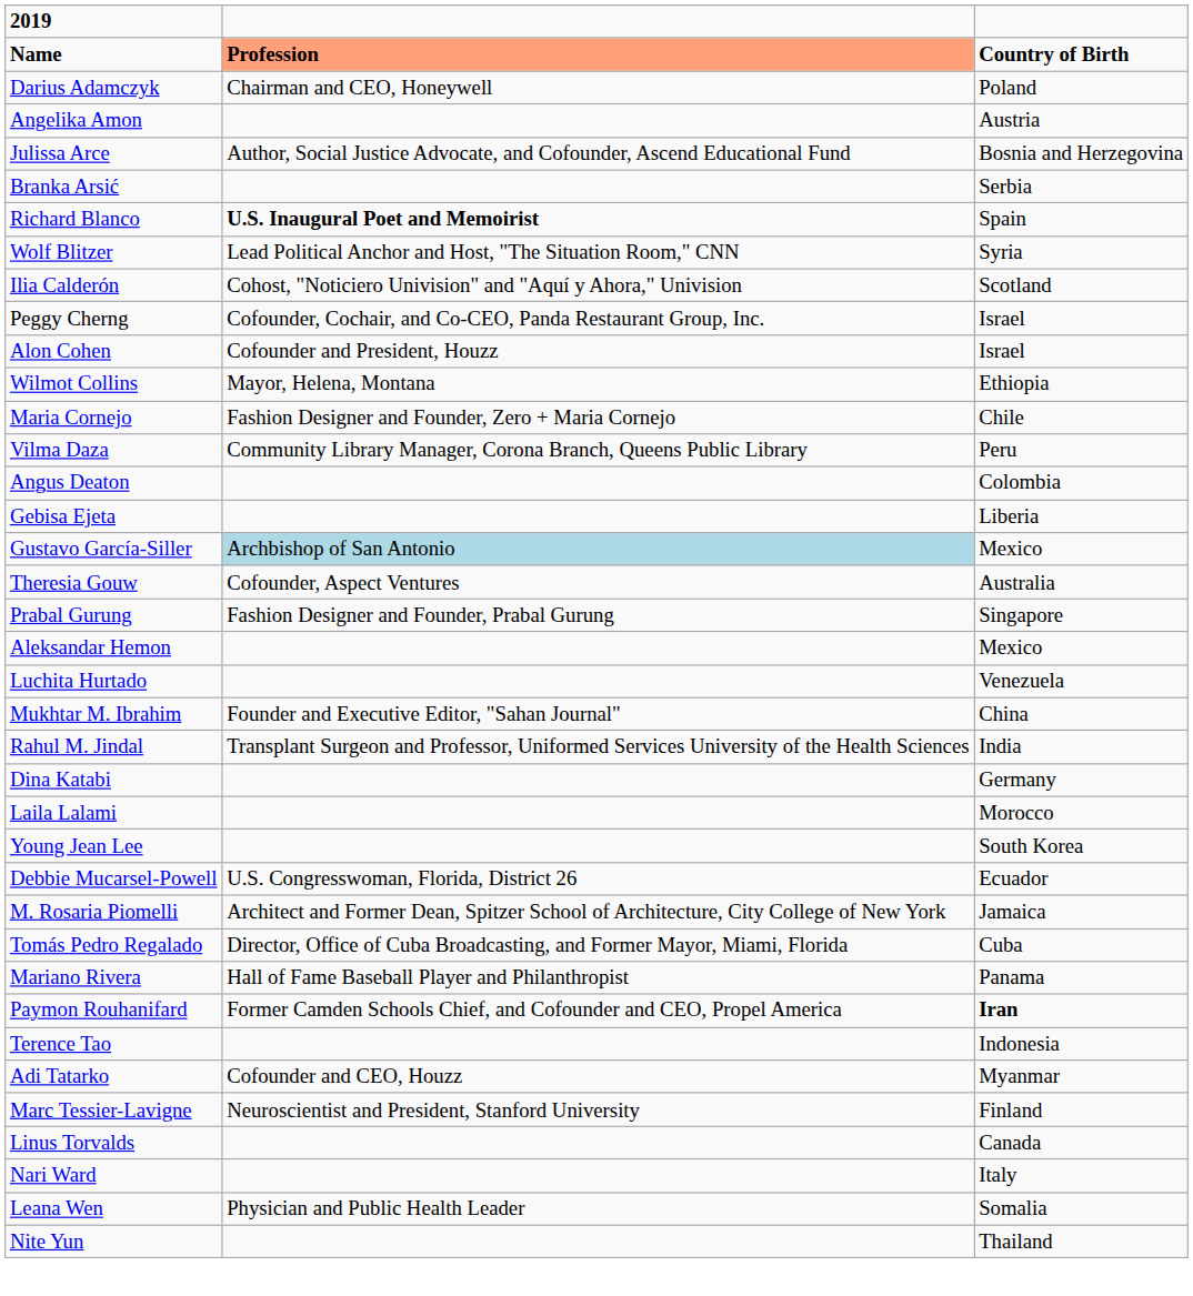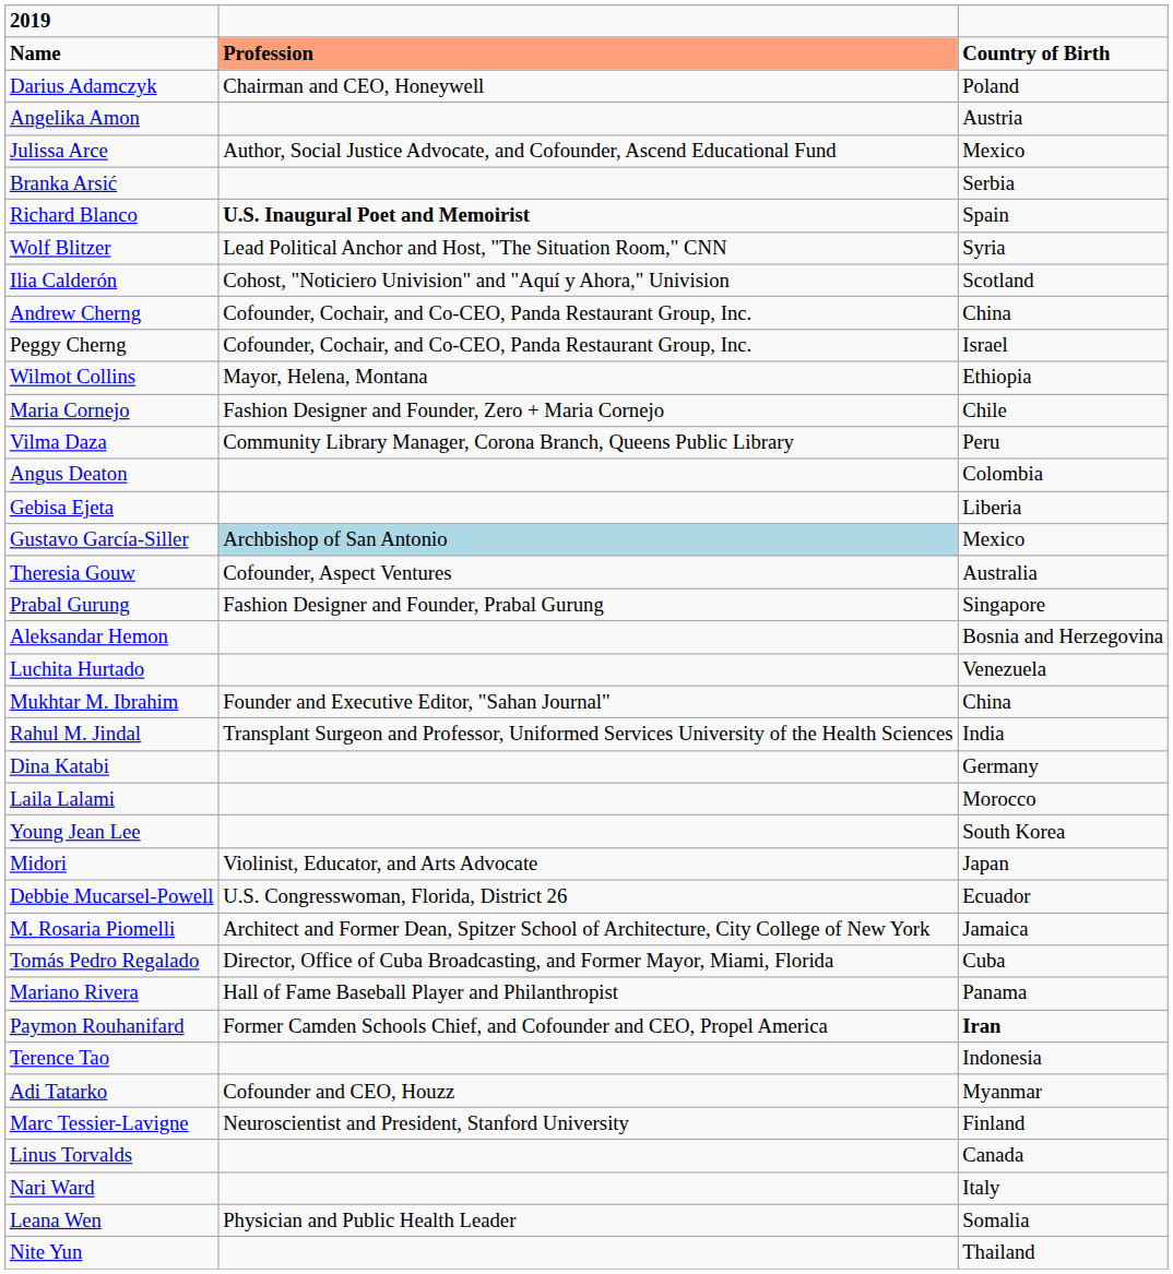Julissa Arce | column 3: Bosnia and Herzegovina -> Mexico
+ row: Andrew Cherng | Cofounder, Cochair, and Co-CEO, Panda Restaurant Group, Inc. | China
- row: Alon Cohen | Cofounder and President, Houzz | Israel
Aleksandar Hemon | column 3: Mexico -> Bosnia and Herzegovina
+ row: Midori | Violinist, Educator, and Arts Advocate | Japan
